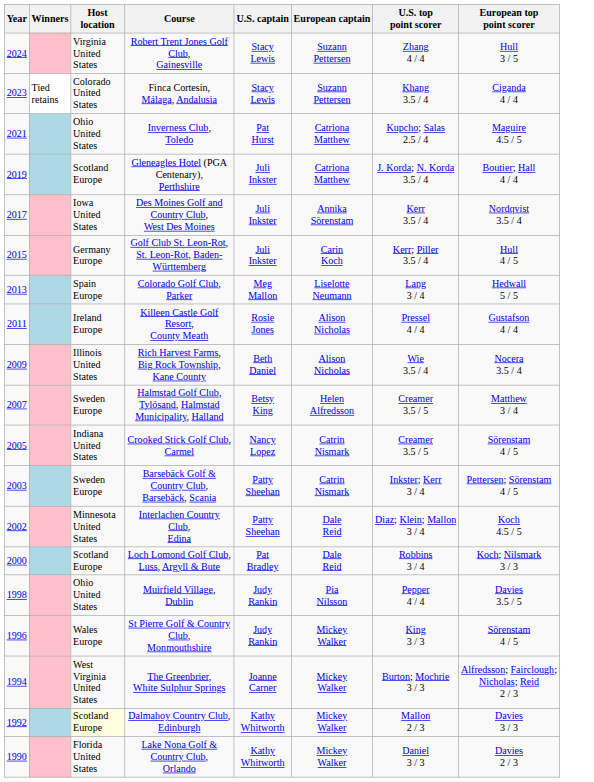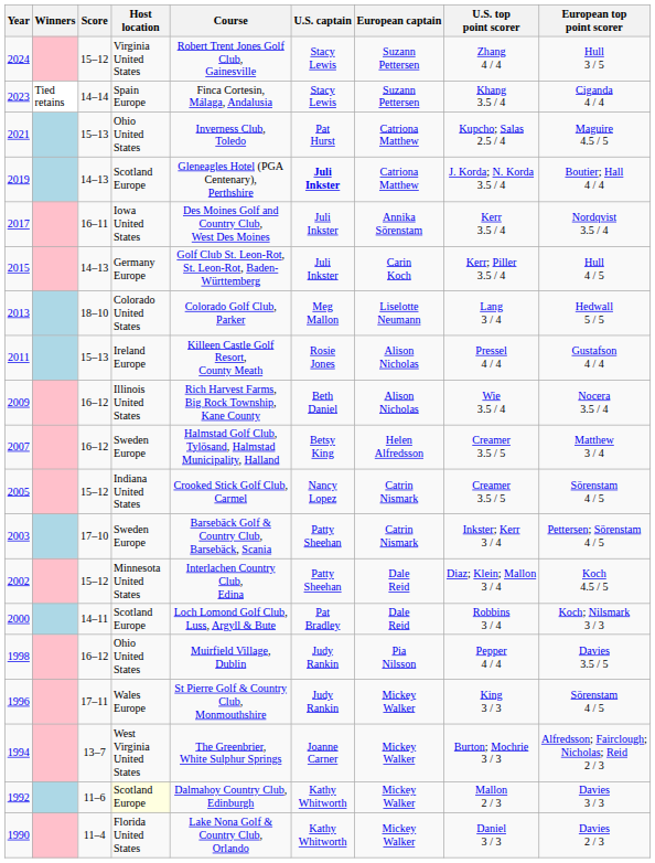+ column: Score | 15–12 | 14–14 | 15–13 | 14–13 | 16–11 | 14–13 | 18–10 | 15–13 | 16–12 | 16–12 | 15–12 | 17–10 | 15–12 | 14–11 | 16–12 | 17–11 | 13–7 | 11–6 | 11–4
2023 | Host location: Colorado United States -> Spain Europe
2019 | U.S. captain: normal -> bold
2013 | Host location: Spain Europe -> Colorado United States
